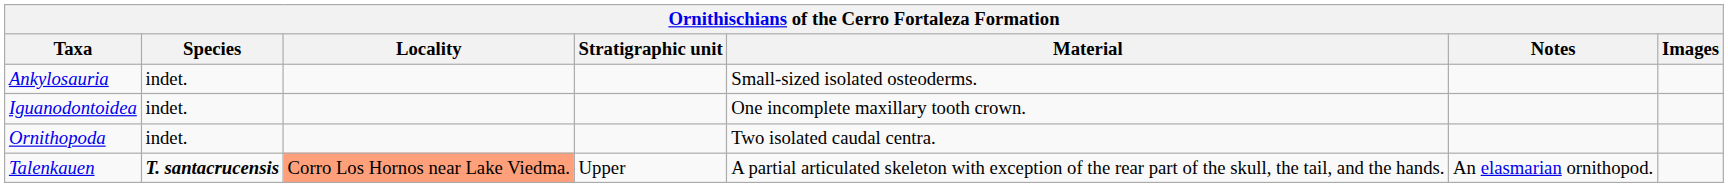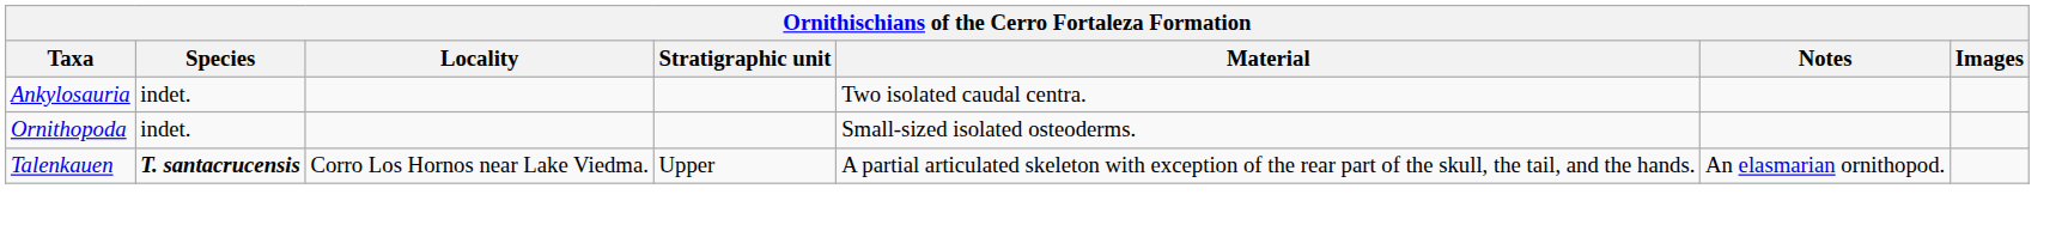Ankylosauria | Material: Small-sized isolated osteoderms. -> Two isolated caudal centra.
- row: Iguanodontoidea | indet. | One incomplete maxillary tooth crown.
Ornithopoda | Material: Two isolated caudal centra. -> Small-sized isolated osteoderms.
Talenkauen | Locality: lightsalmon background -> no background
